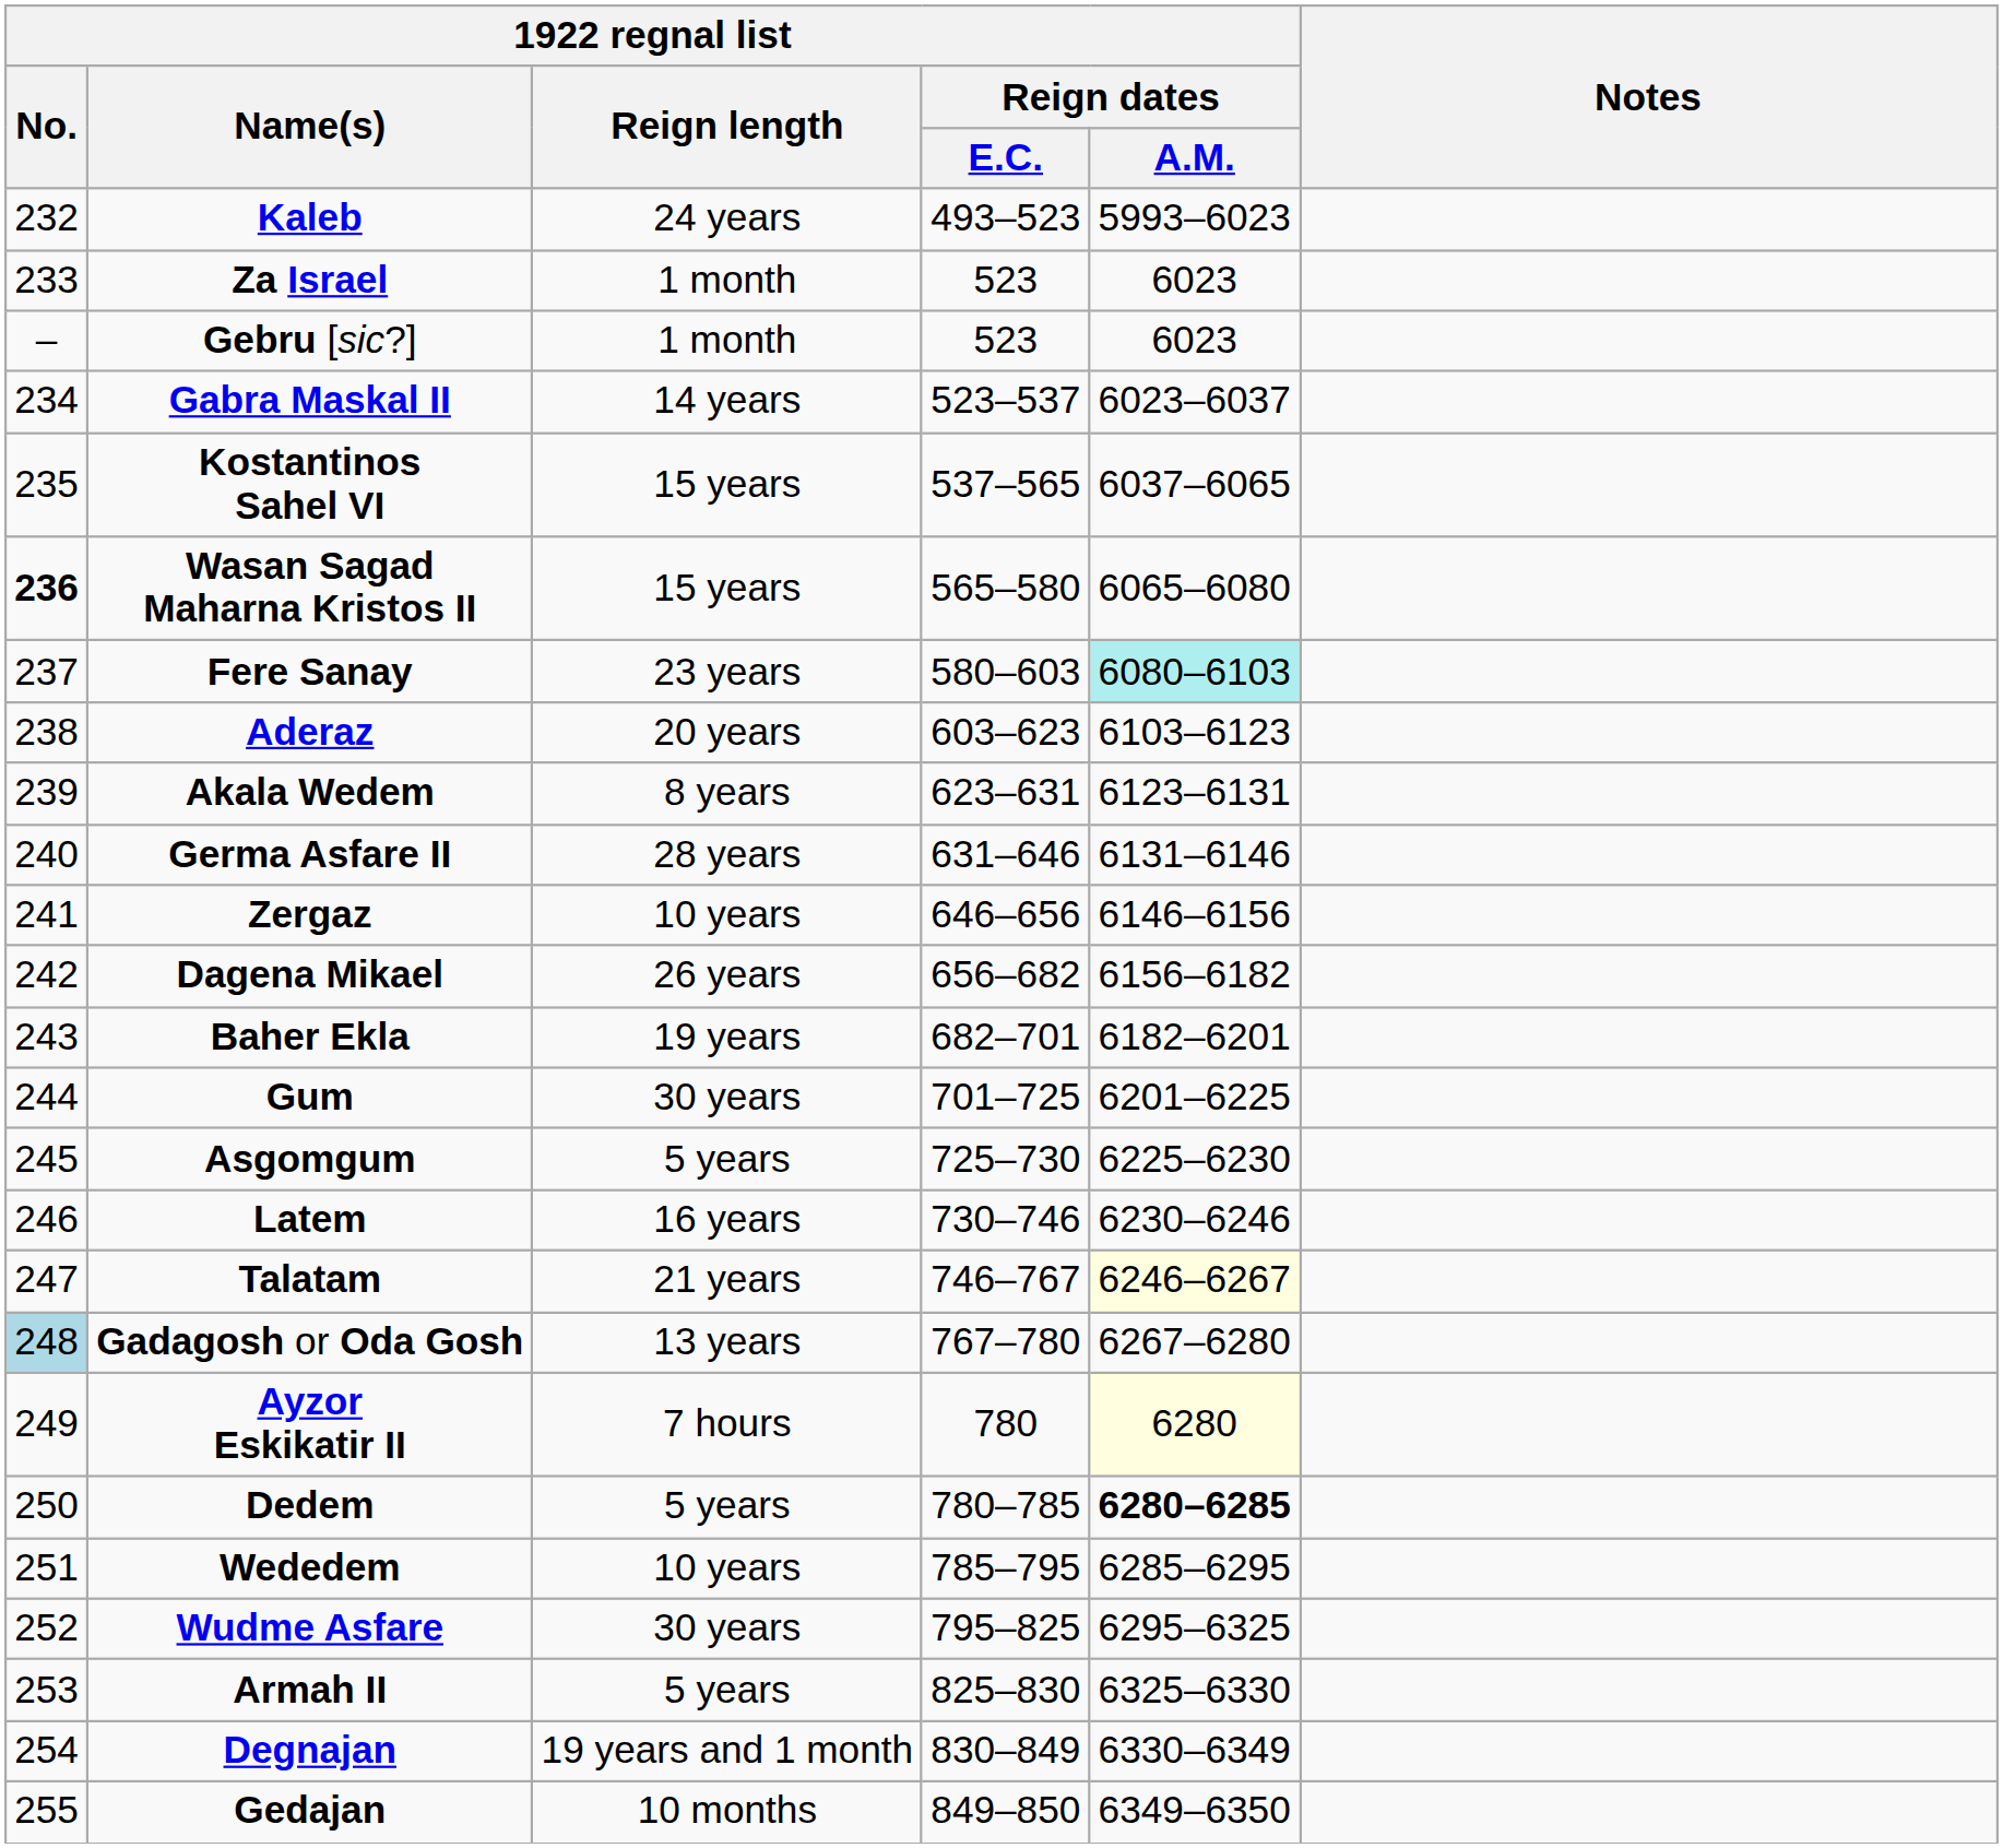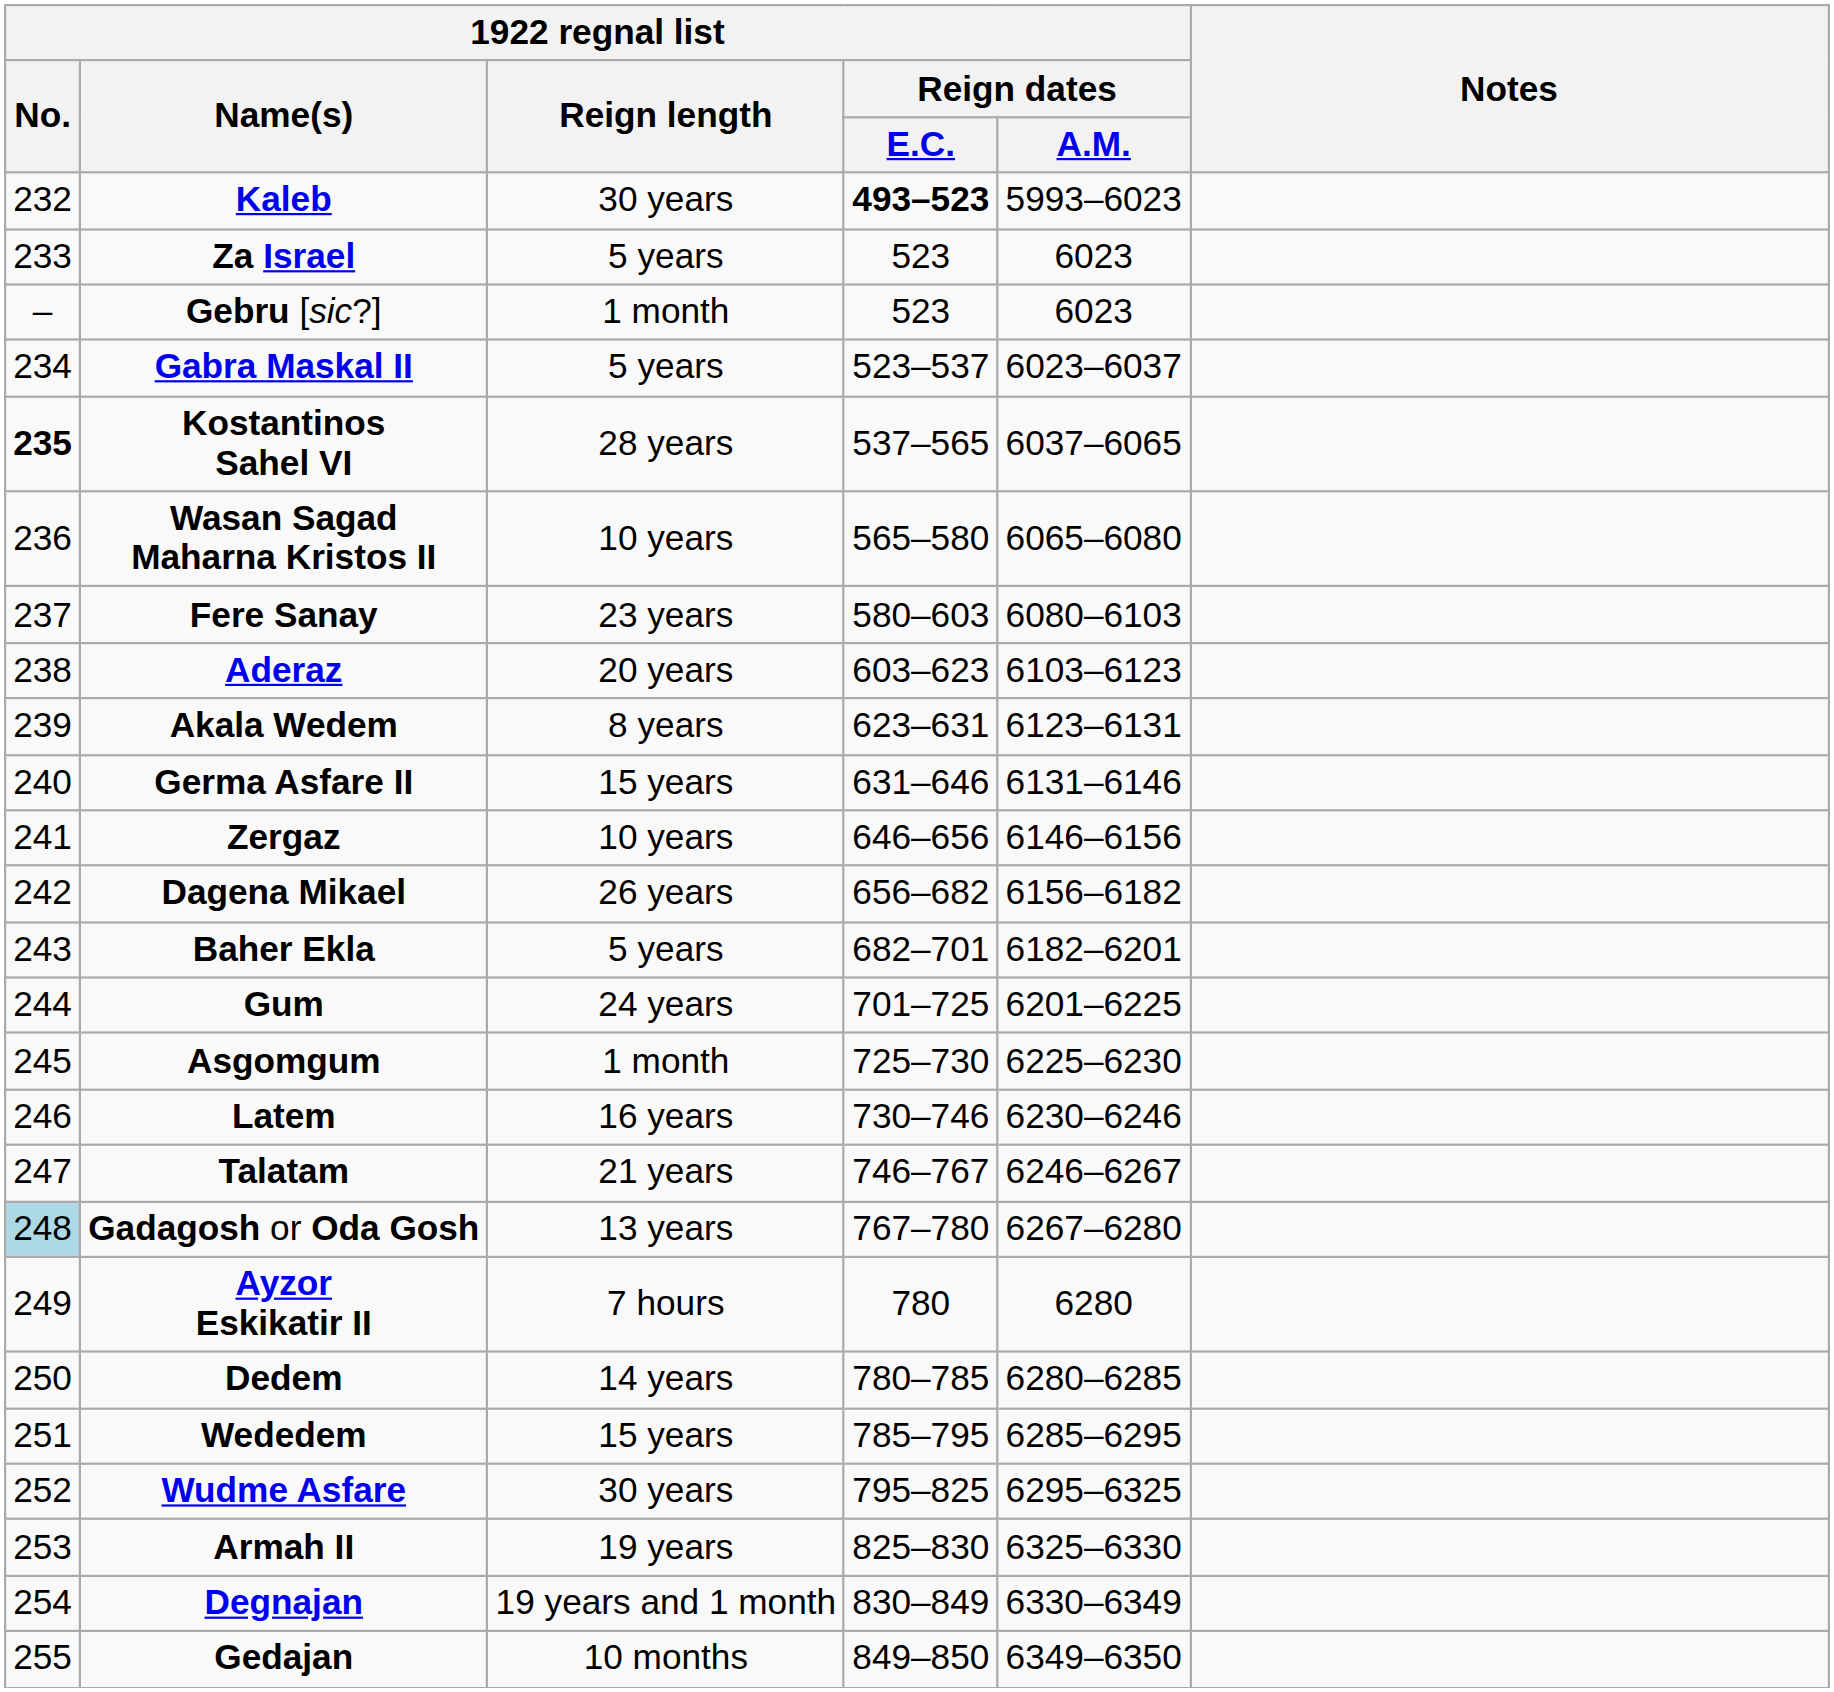Kaleb | 1922 regnal list / Reign length: 24 years -> 30 years
Kaleb | 1922 regnal list / Reign dates / E.C.: normal -> bold
Za Israel | 1922 regnal list / Reign length: 1 month -> 5 years
Gabra Maskal II | 1922 regnal list / Reign length: 14 years -> 5 years
Kostantinos Sahel VI | 1922 regnal list / No.: normal -> bold
Kostantinos Sahel VI | 1922 regnal list / Reign length: 15 years -> 28 years
Wasan Sagad Maharna Kristos II | 1922 regnal list / No.: bold -> normal
Wasan Sagad Maharna Kristos II | 1922 regnal list / Reign length: 15 years -> 10 years
Fere Sanay | 1922 regnal list / Reign dates / A.M.: paleturquoise background -> no background
Germa Asfare II | 1922 regnal list / Reign length: 28 years -> 15 years
Baher Ekla | 1922 regnal list / Reign length: 19 years -> 5 years
Gum | 1922 regnal list / Reign length: 30 years -> 24 years
Asgomgum | 1922 regnal list / Reign length: 5 years -> 1 month
Talatam | 1922 regnal list / Reign dates / A.M.: lightyellow background -> no background
Ayzor Eskikatir II | 1922 regnal list / Reign dates / A.M.: lightyellow background -> no background
Dedem | 1922 regnal list / Reign length: 5 years -> 14 years
Dedem | 1922 regnal list / Reign dates / A.M.: bold -> normal
Wededem | 1922 regnal list / Reign length: 10 years -> 15 years
Armah II | 1922 regnal list / Reign length: 5 years -> 19 years
